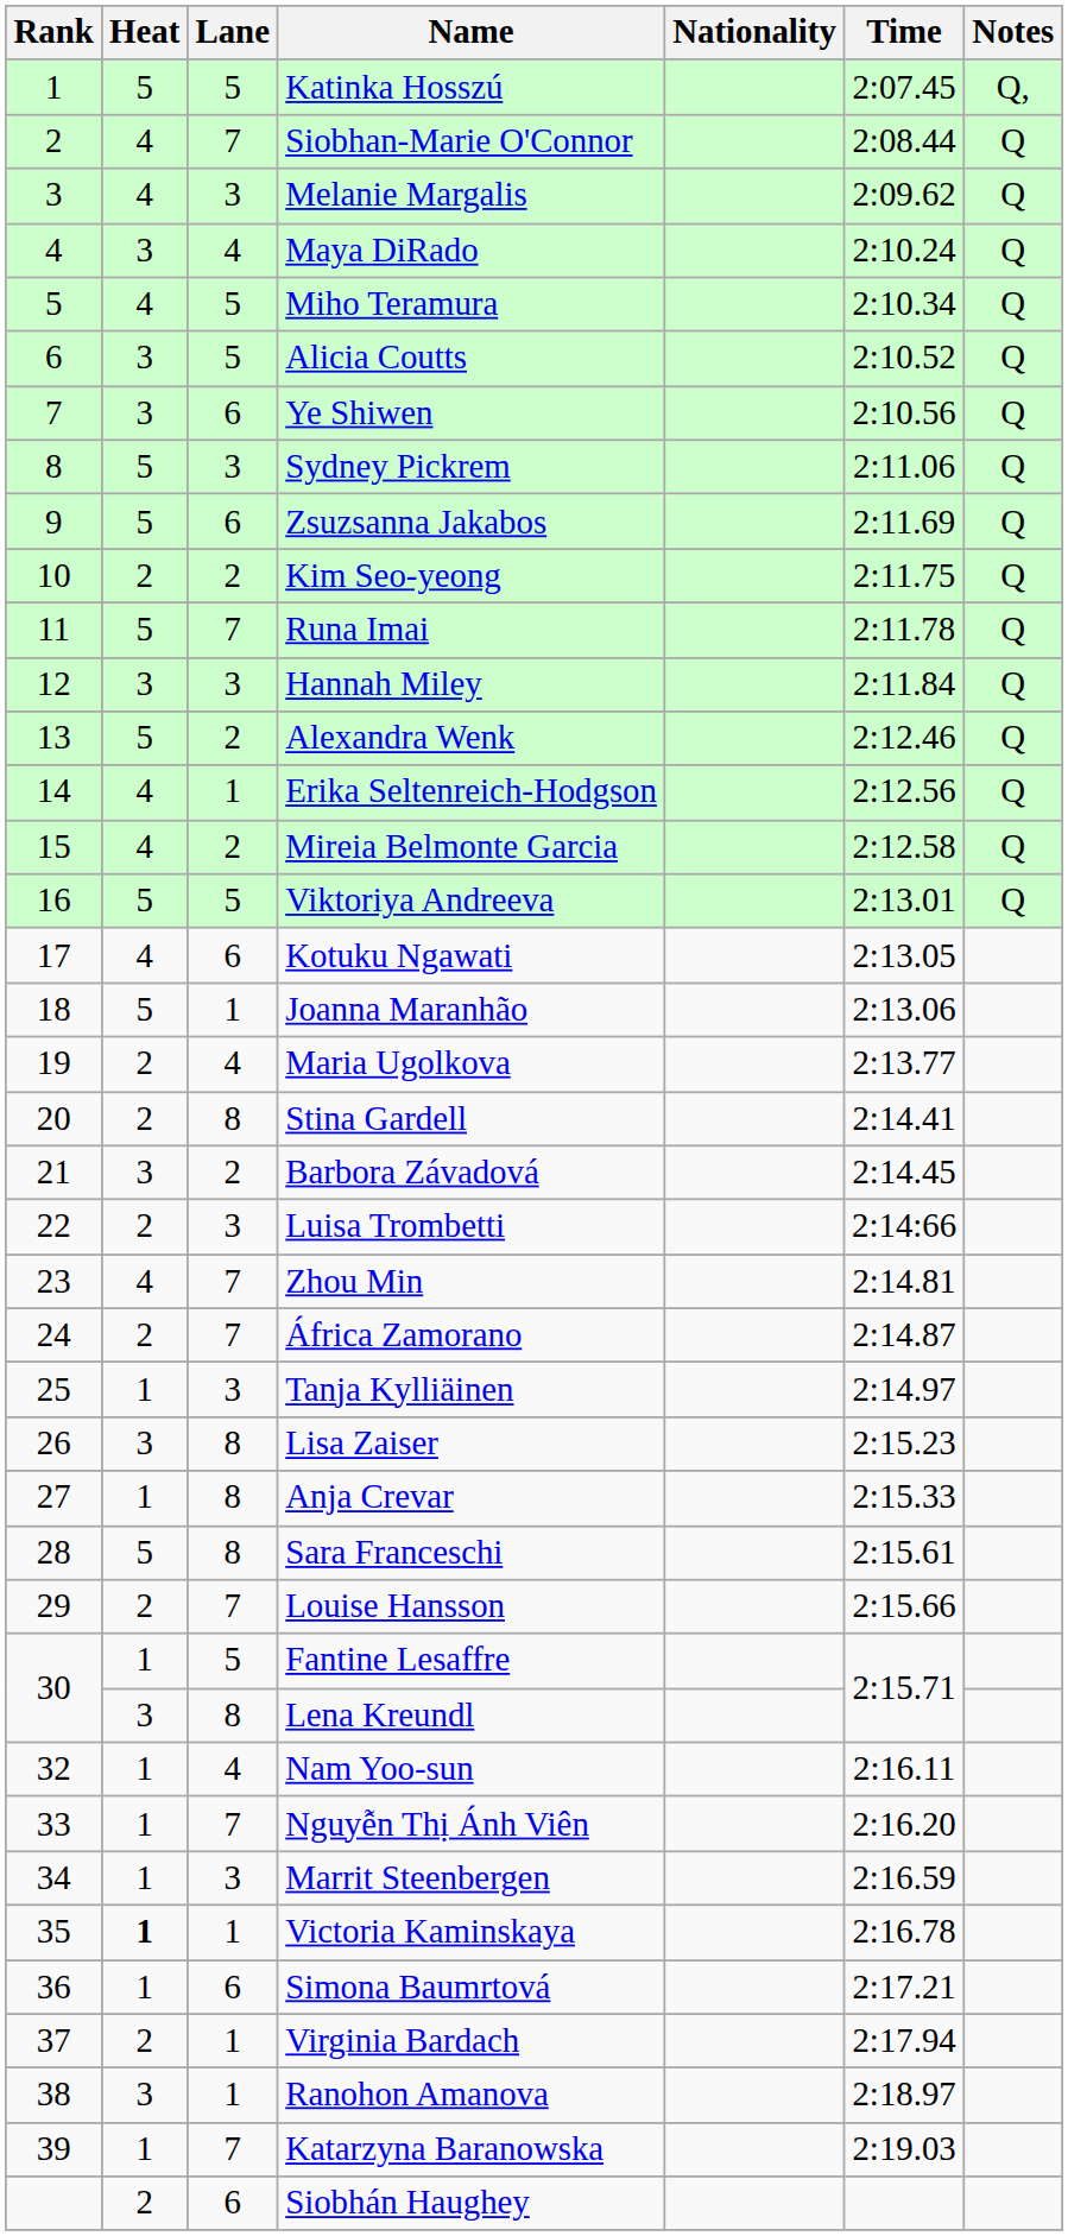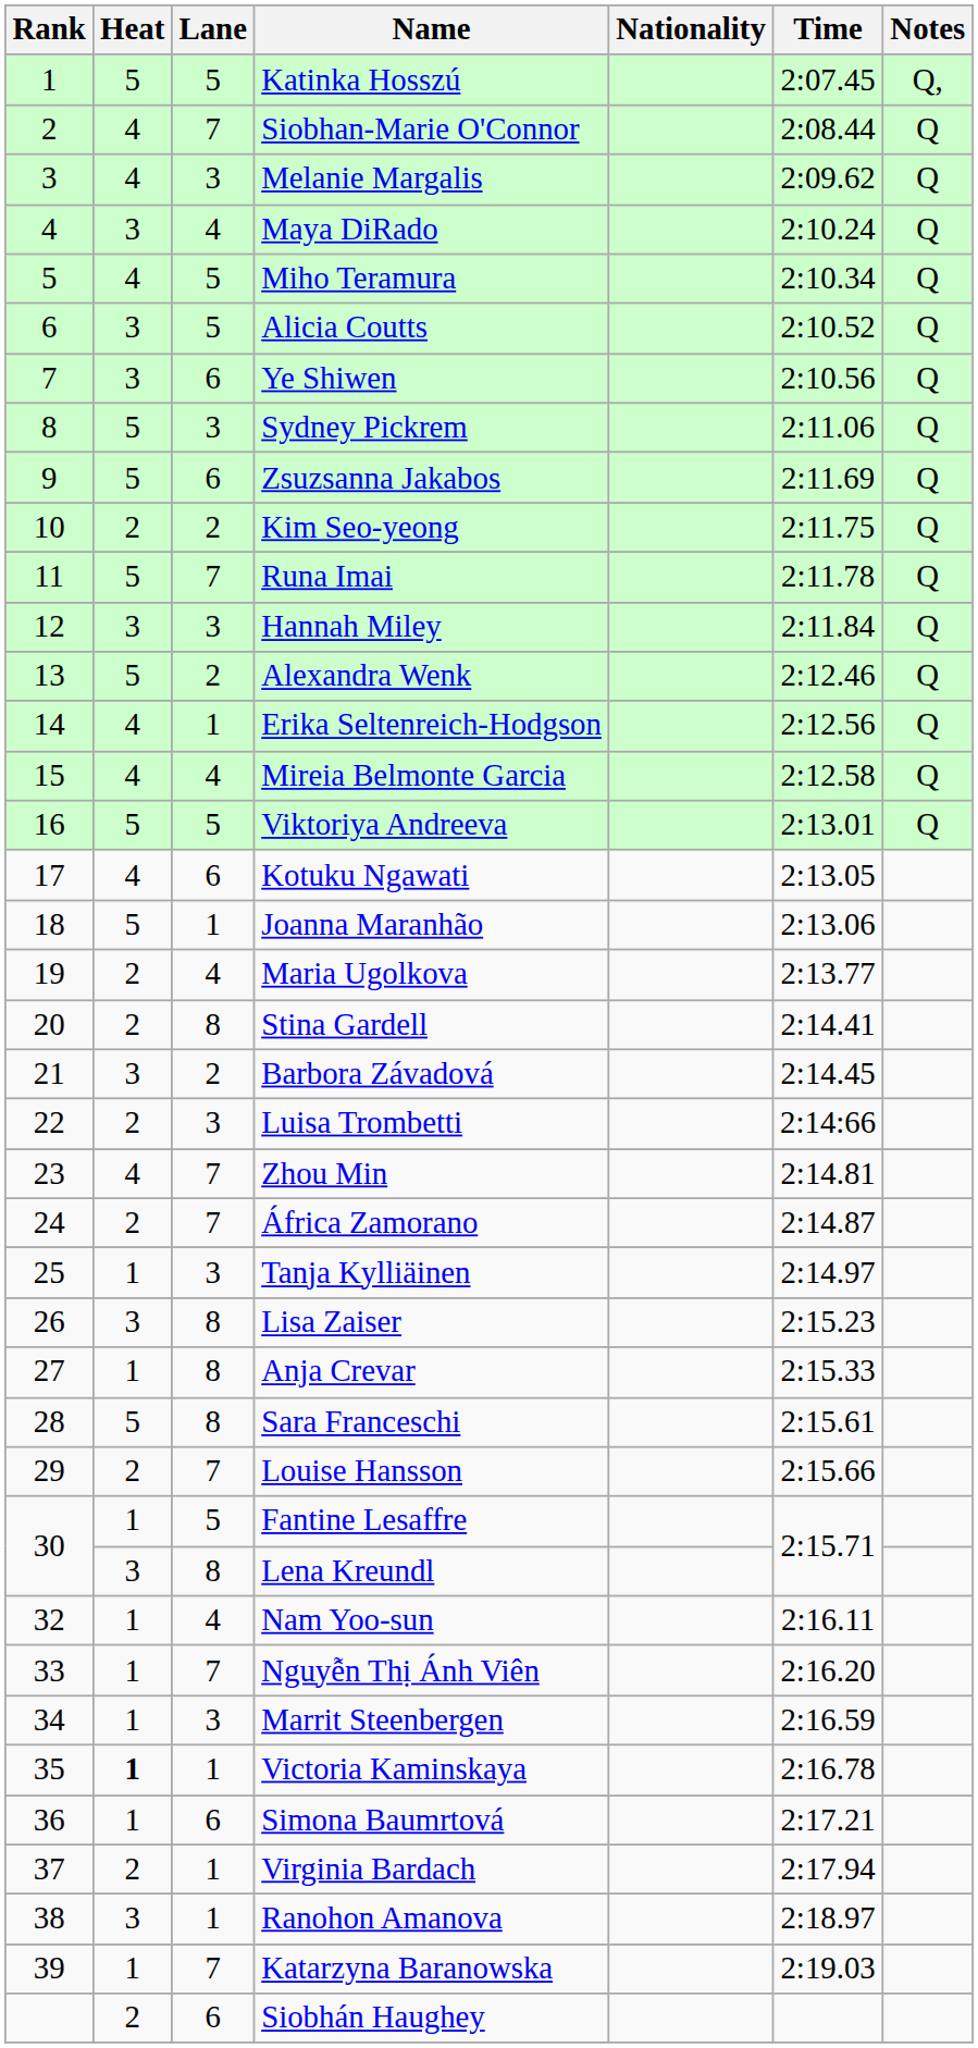Mireia Belmonte Garcia | Lane: 2 -> 4
